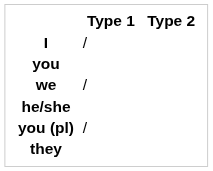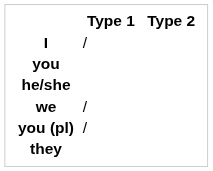rows swapped: he/she <-> we
